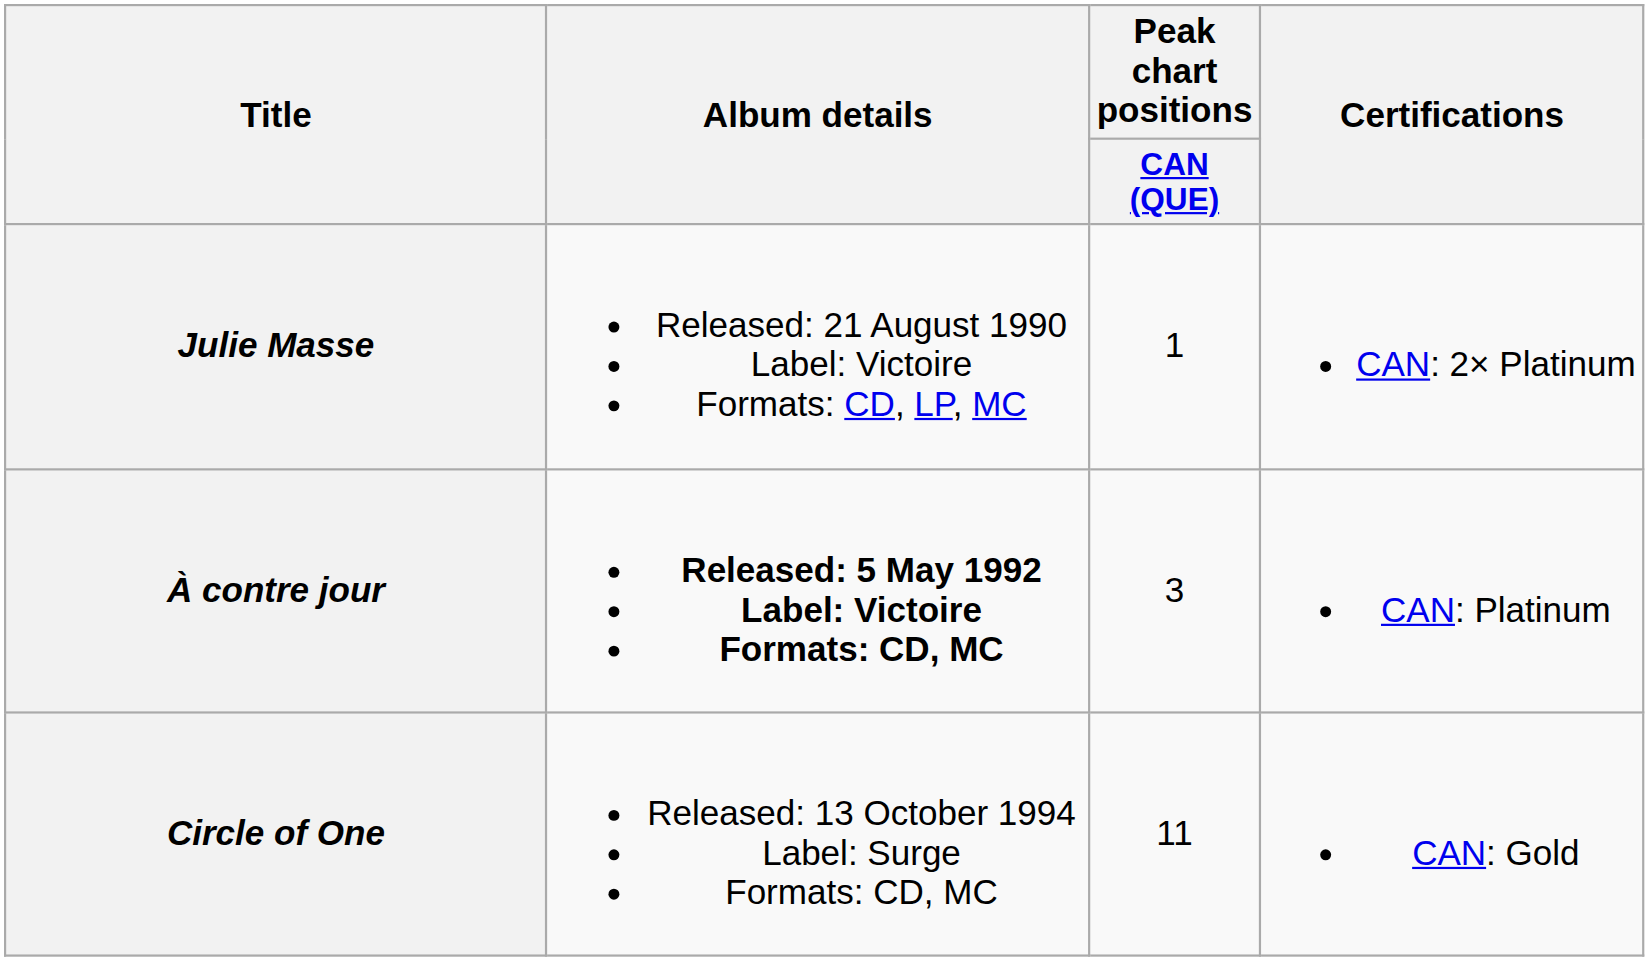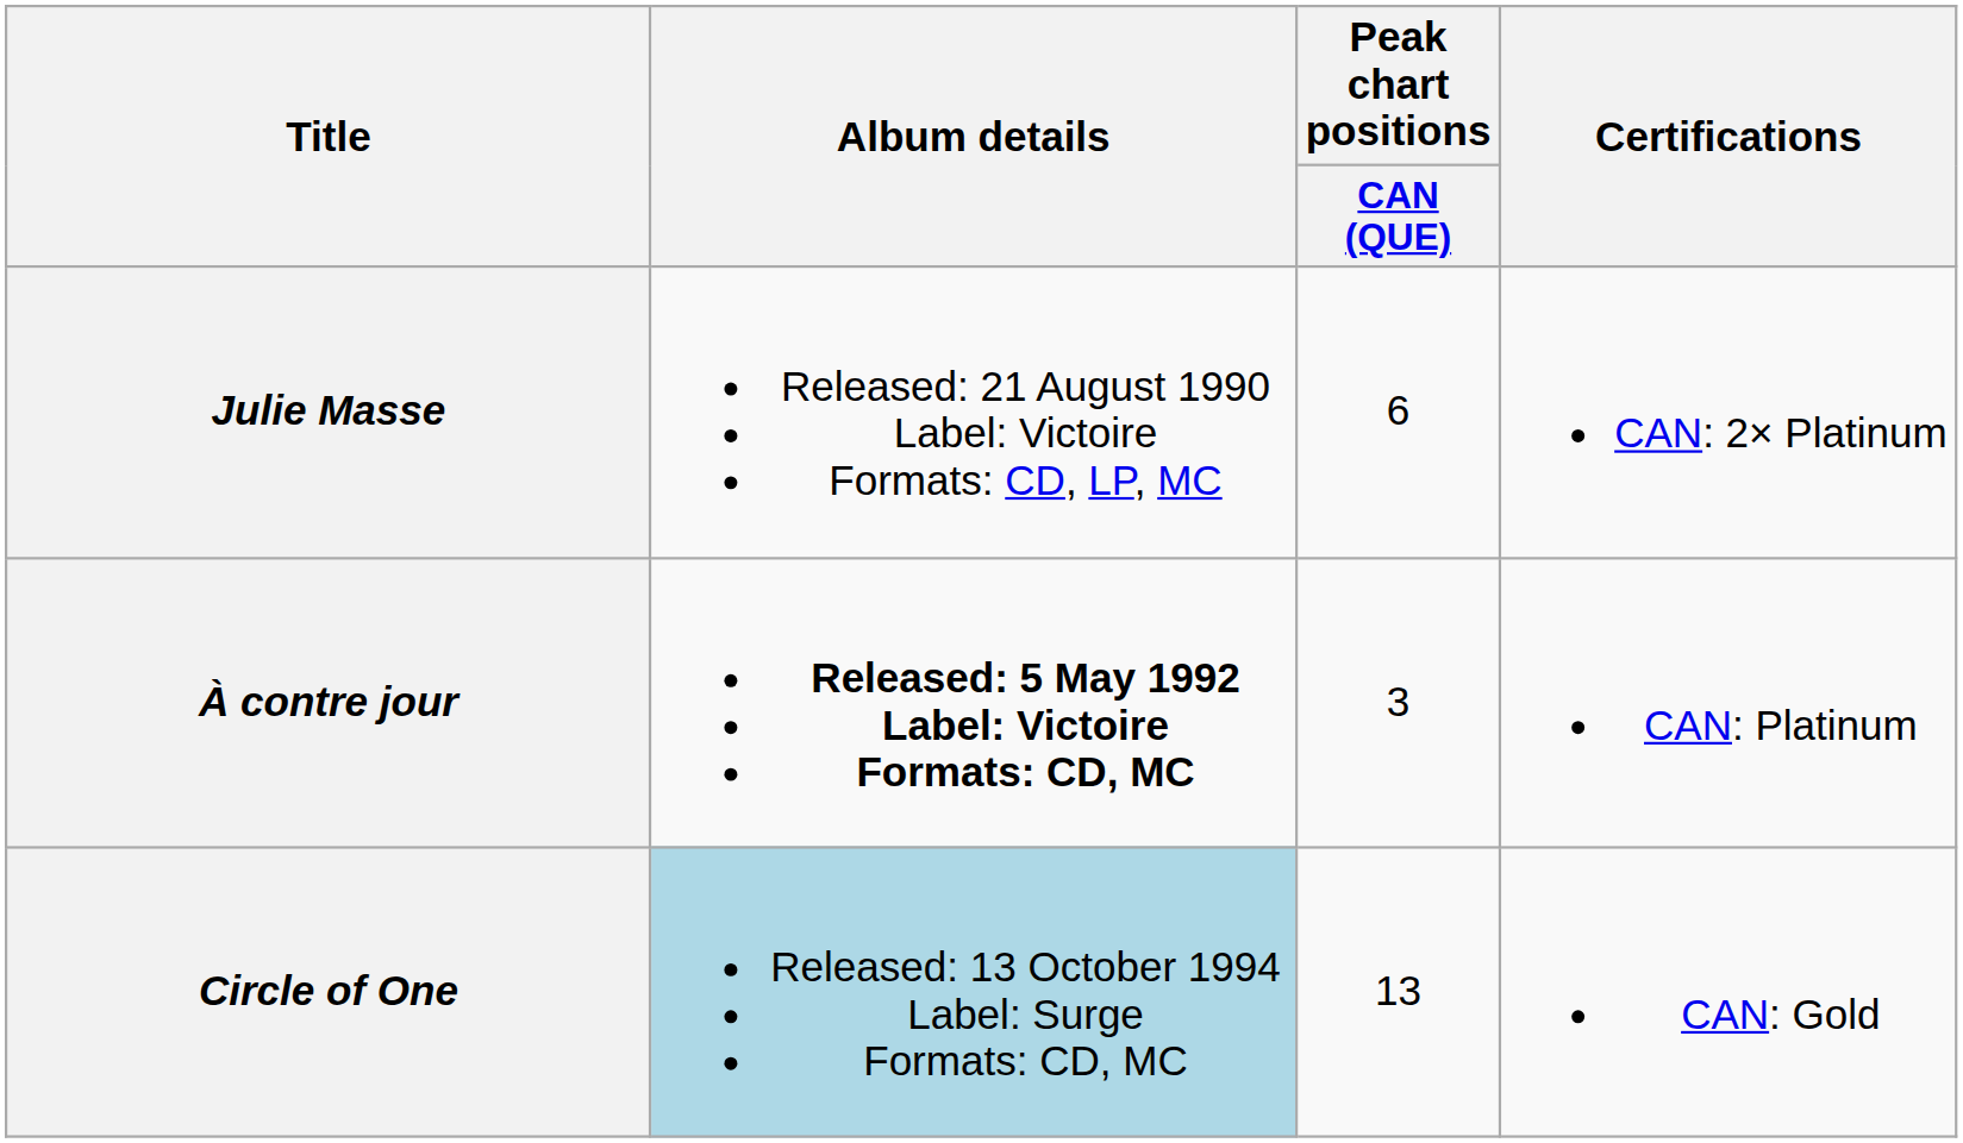Julie Masse | Peak chart positions / CAN (QUE): 1 -> 6
Circle of One | Album details: no background -> lightblue background
Circle of One | Peak chart positions / CAN (QUE): 11 -> 13
